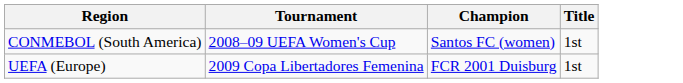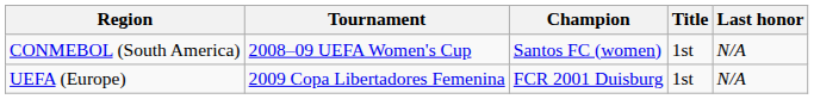+ column: Last honor | N/A | N/A
